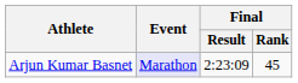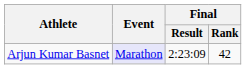Arjun Kumar Basnet | Final / Rank: 45 -> 42
